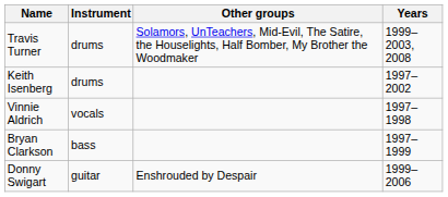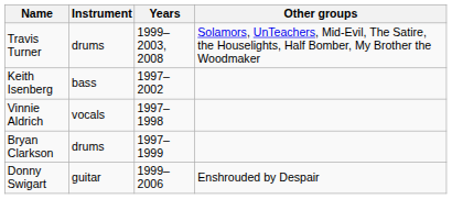columns swapped: Years <-> Other groups
Keith Isenberg | Instrument: drums -> bass
Bryan Clarkson | Instrument: bass -> drums
